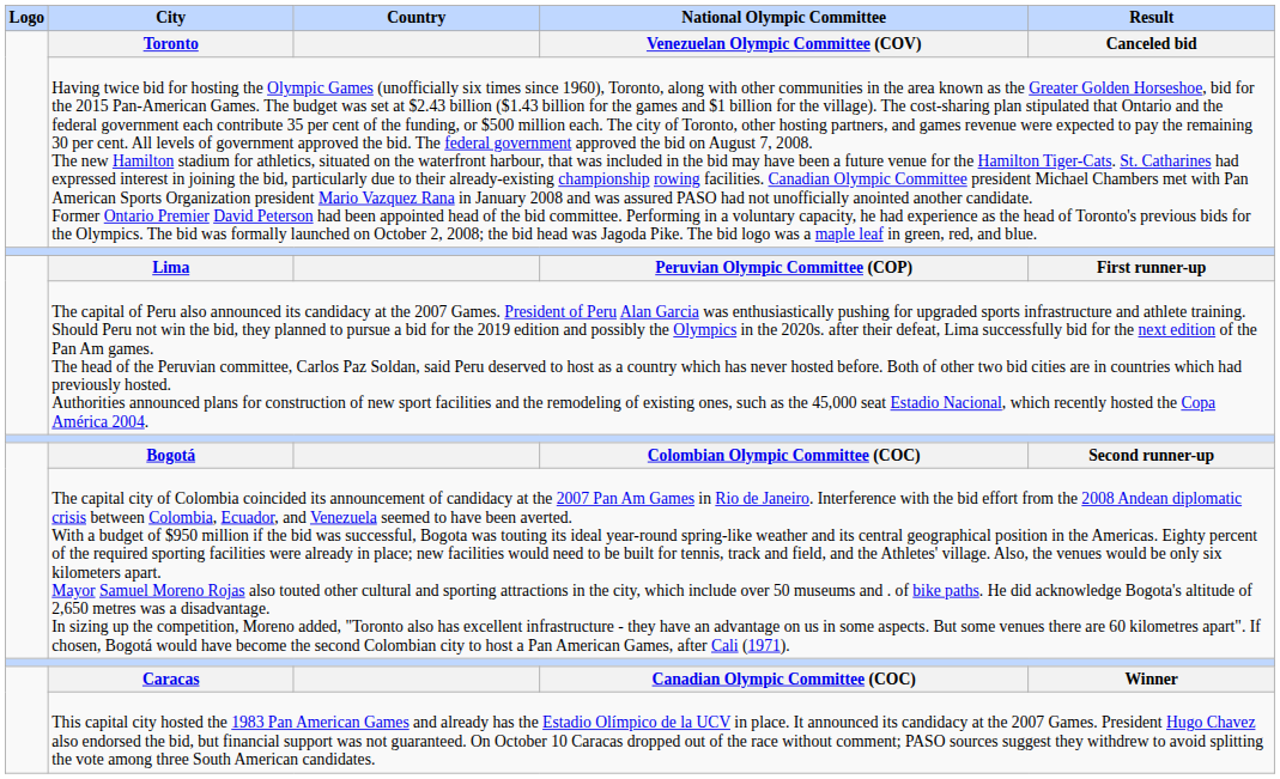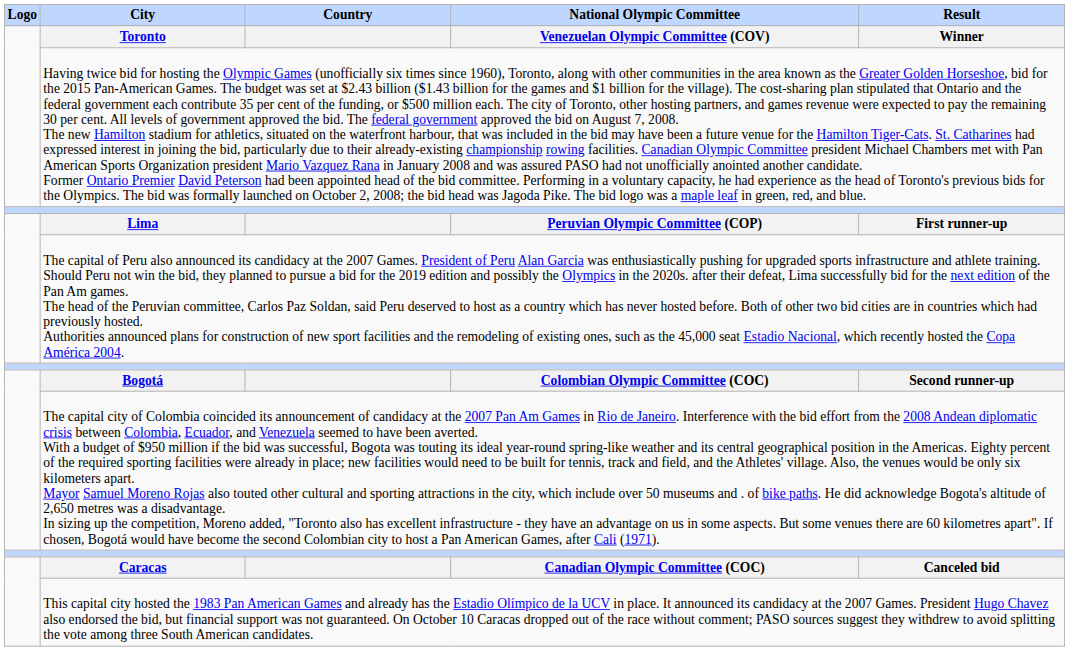Toronto | Result: Canceled bid -> Winner
Caracas | Result: Winner -> Canceled bid
